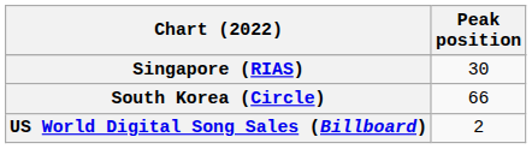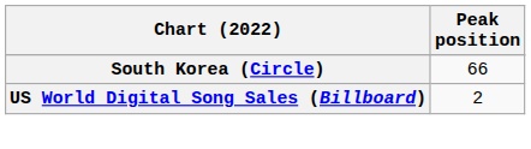- row: Singapore (RIAS) | 30
